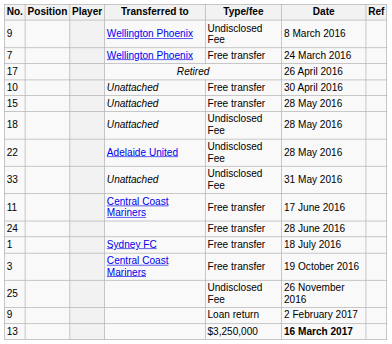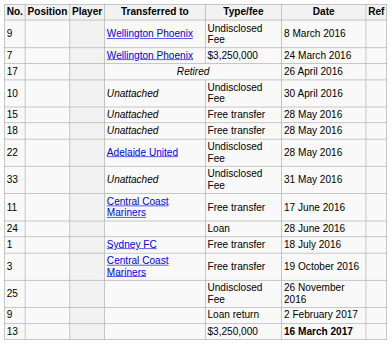7 | Type/fee: Free transfer -> $3,250,000
10 | Type/fee: Free transfer -> Undisclosed Fee
18 | Type/fee: Undisclosed Fee -> Free transfer
24 | Type/fee: Free transfer -> Loan
